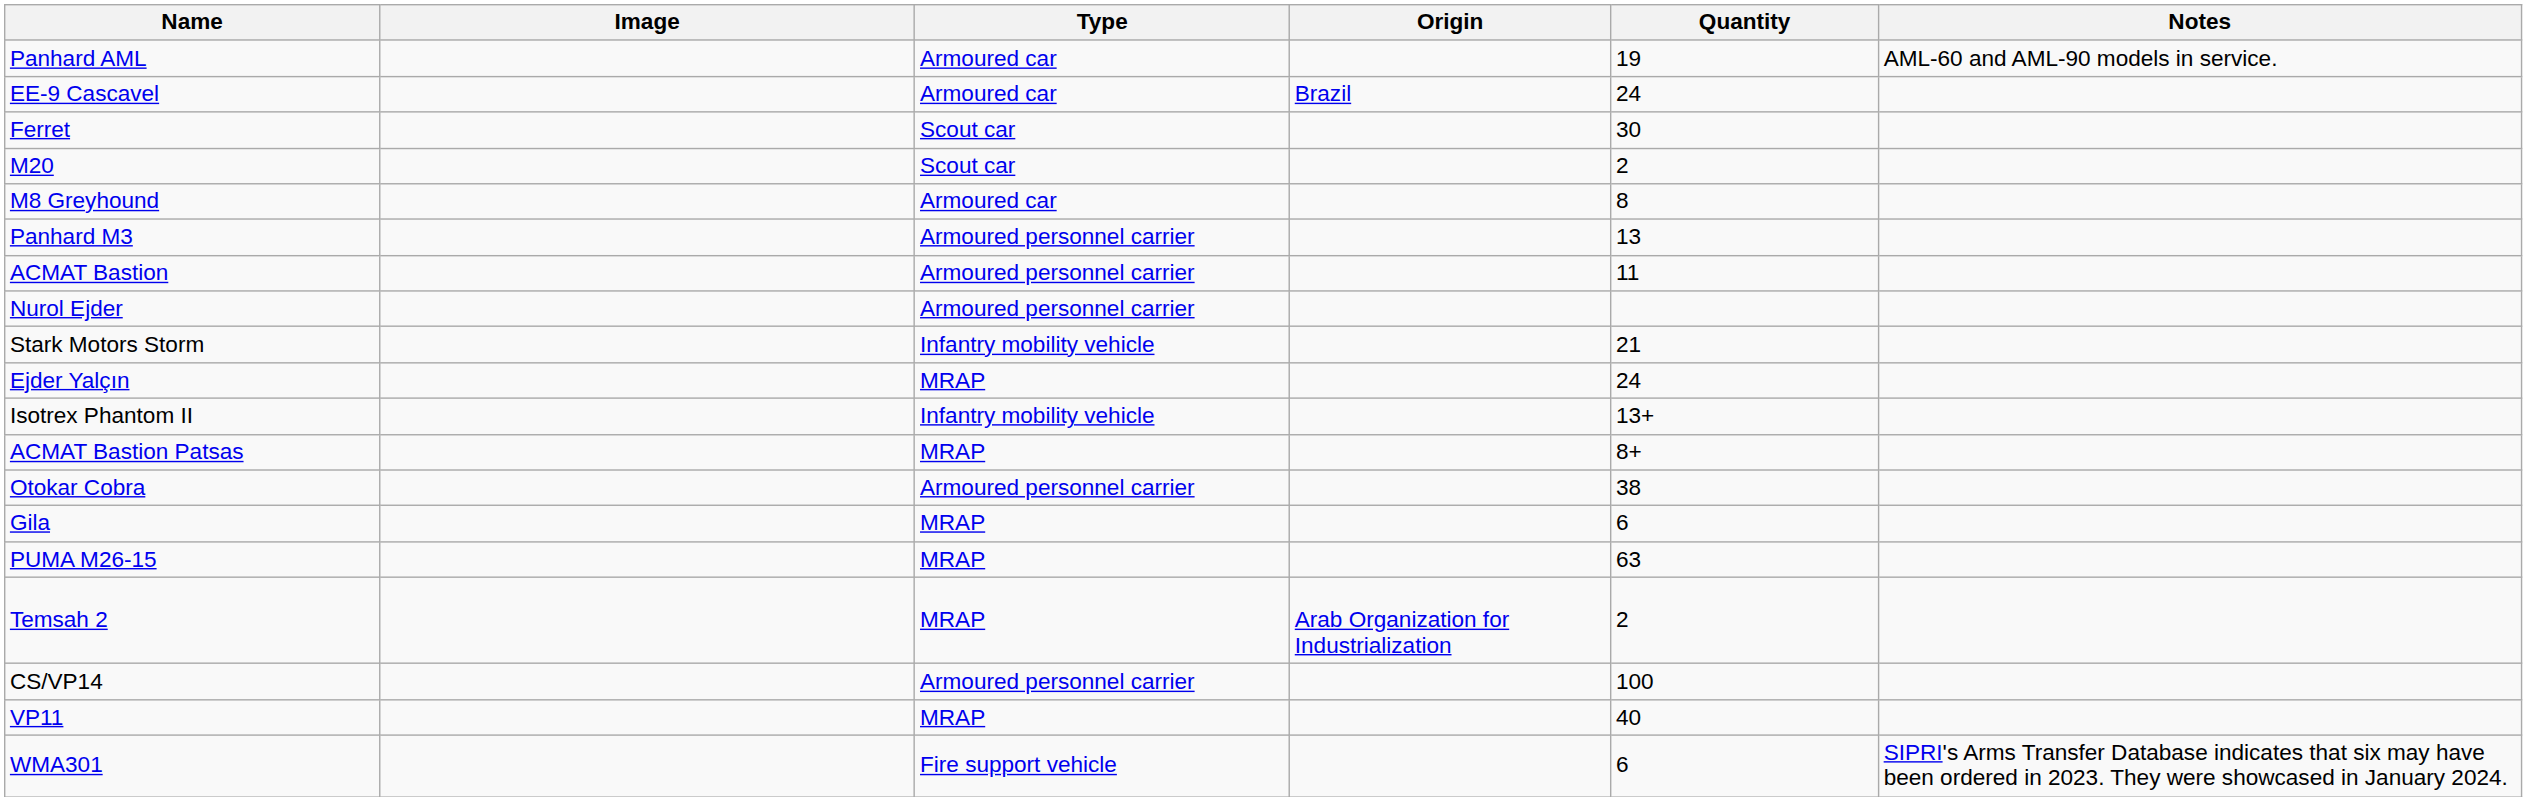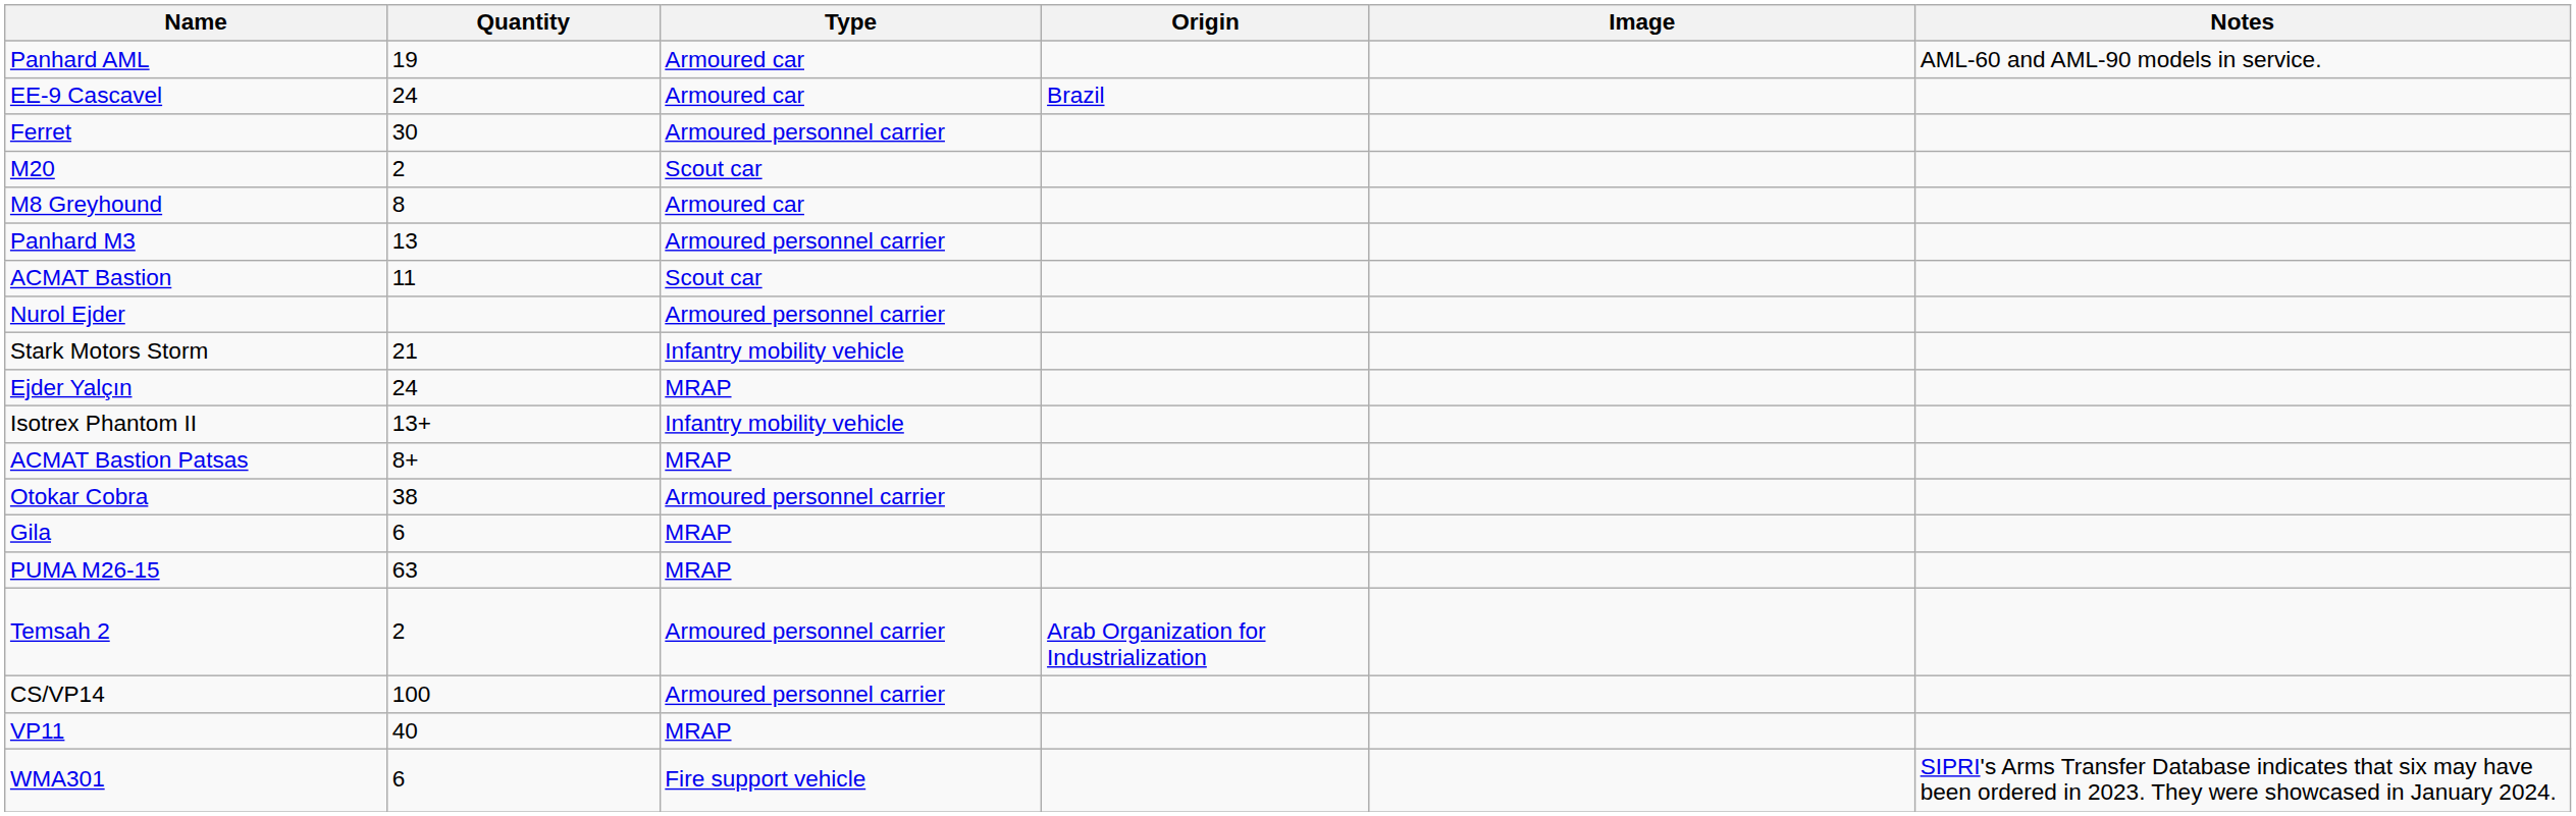columns swapped: Image <-> Quantity
Ferret | Type: Scout car -> Armoured personnel carrier
ACMAT Bastion | Type: Armoured personnel carrier -> Scout car
Temsah 2 | Type: MRAP -> Armoured personnel carrier
